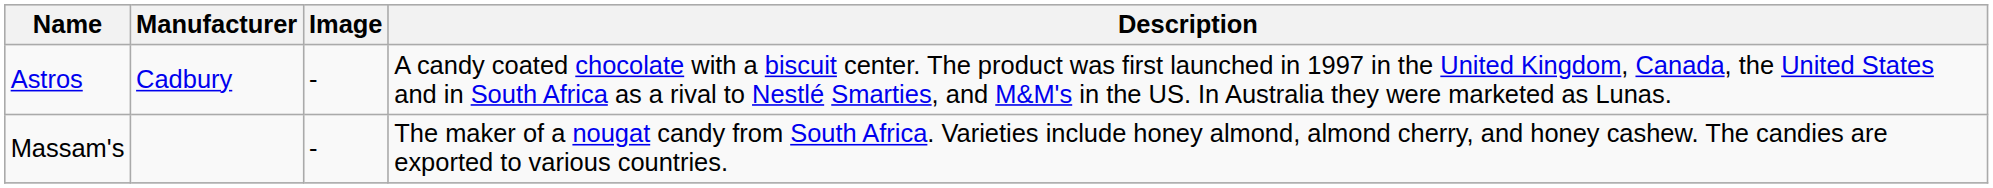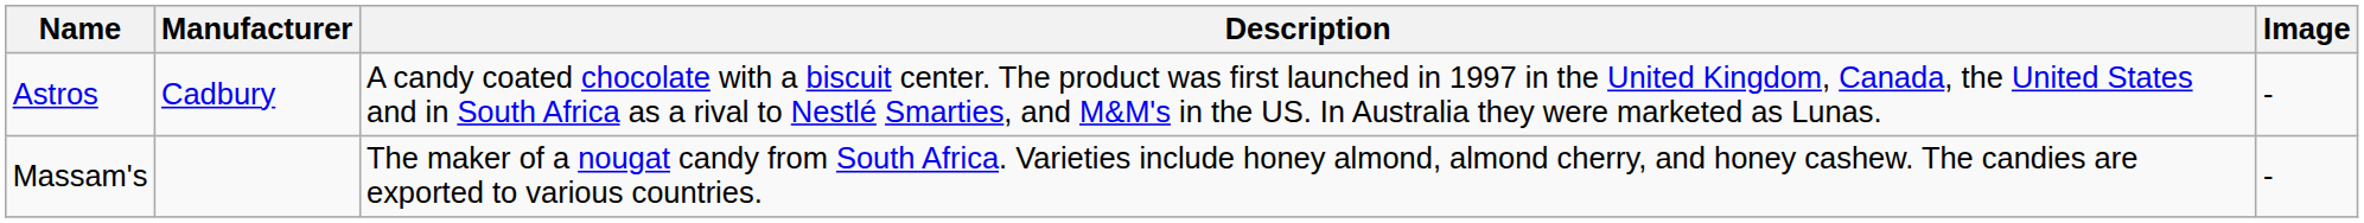columns swapped: Image <-> Description
